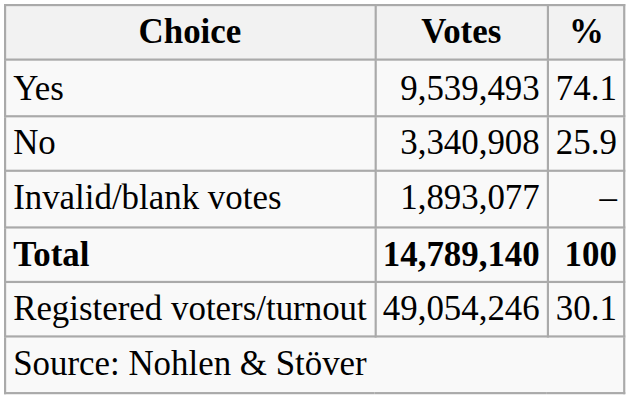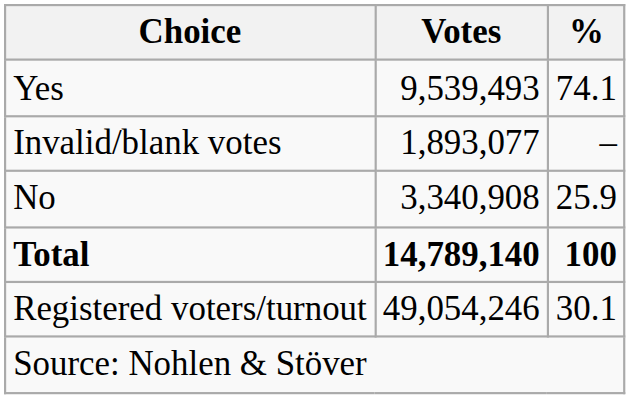rows swapped: No <-> Invalid/blank votes
